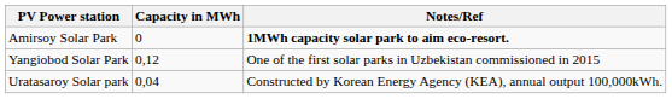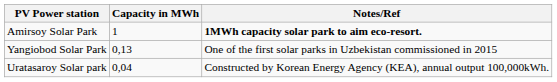Amirsoy Solar Park | Capacity in MWh: 0 -> 1
Yangiobod Solar Park | Capacity in MWh: 0,12 -> 0,13
